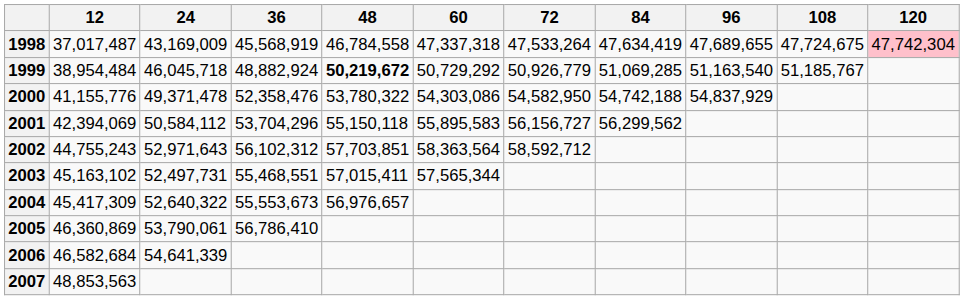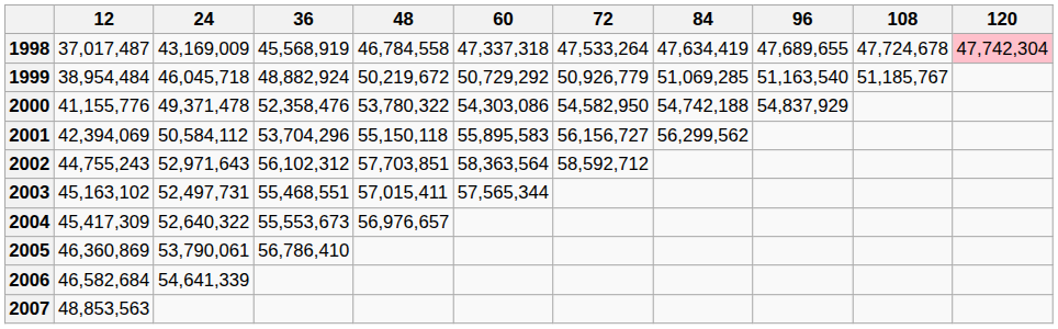1998 | 108: 47,724,675 -> 47,724,678
1999 | 48: bold -> normal
